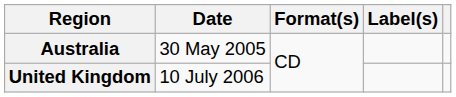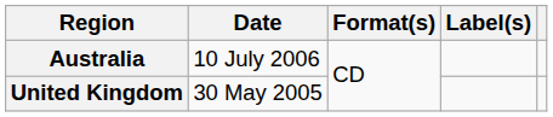Australia | Date: 30 May 2005 -> 10 July 2006
United Kingdom | Date: 10 July 2006 -> 30 May 2005
